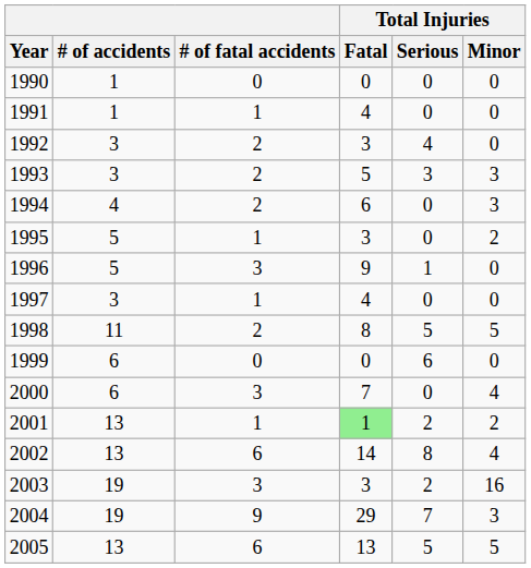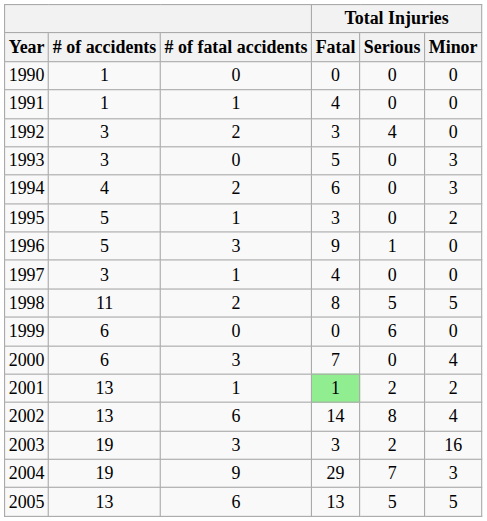1993 | # of fatal accidents: 2 -> 0
1993 | Total Injuries / Serious: 3 -> 0
